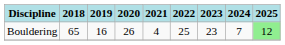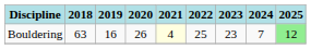Bouldering | 2018: 65 -> 63
Bouldering | 2021: no background -> lightyellow background
